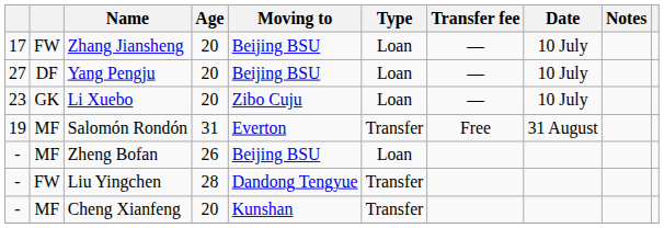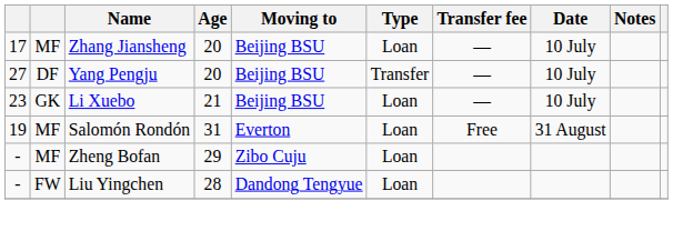Zhang Jiansheng | column 2: FW -> MF
Yang Pengju | Type: Loan -> Transfer
Li Xuebo | Age: 20 -> 21
Li Xuebo | Moving to: Zibo Cuju -> Beijing BSU
Salomón Rondón | Type: Transfer -> Loan
Zheng Bofan | Age: 26 -> 29
Zheng Bofan | Moving to: Beijing BSU -> Zibo Cuju
Liu Yingchen | Type: Transfer -> Loan
- row: - | MF | Cheng Xianfeng | 20 | Kunshan | Transfer
